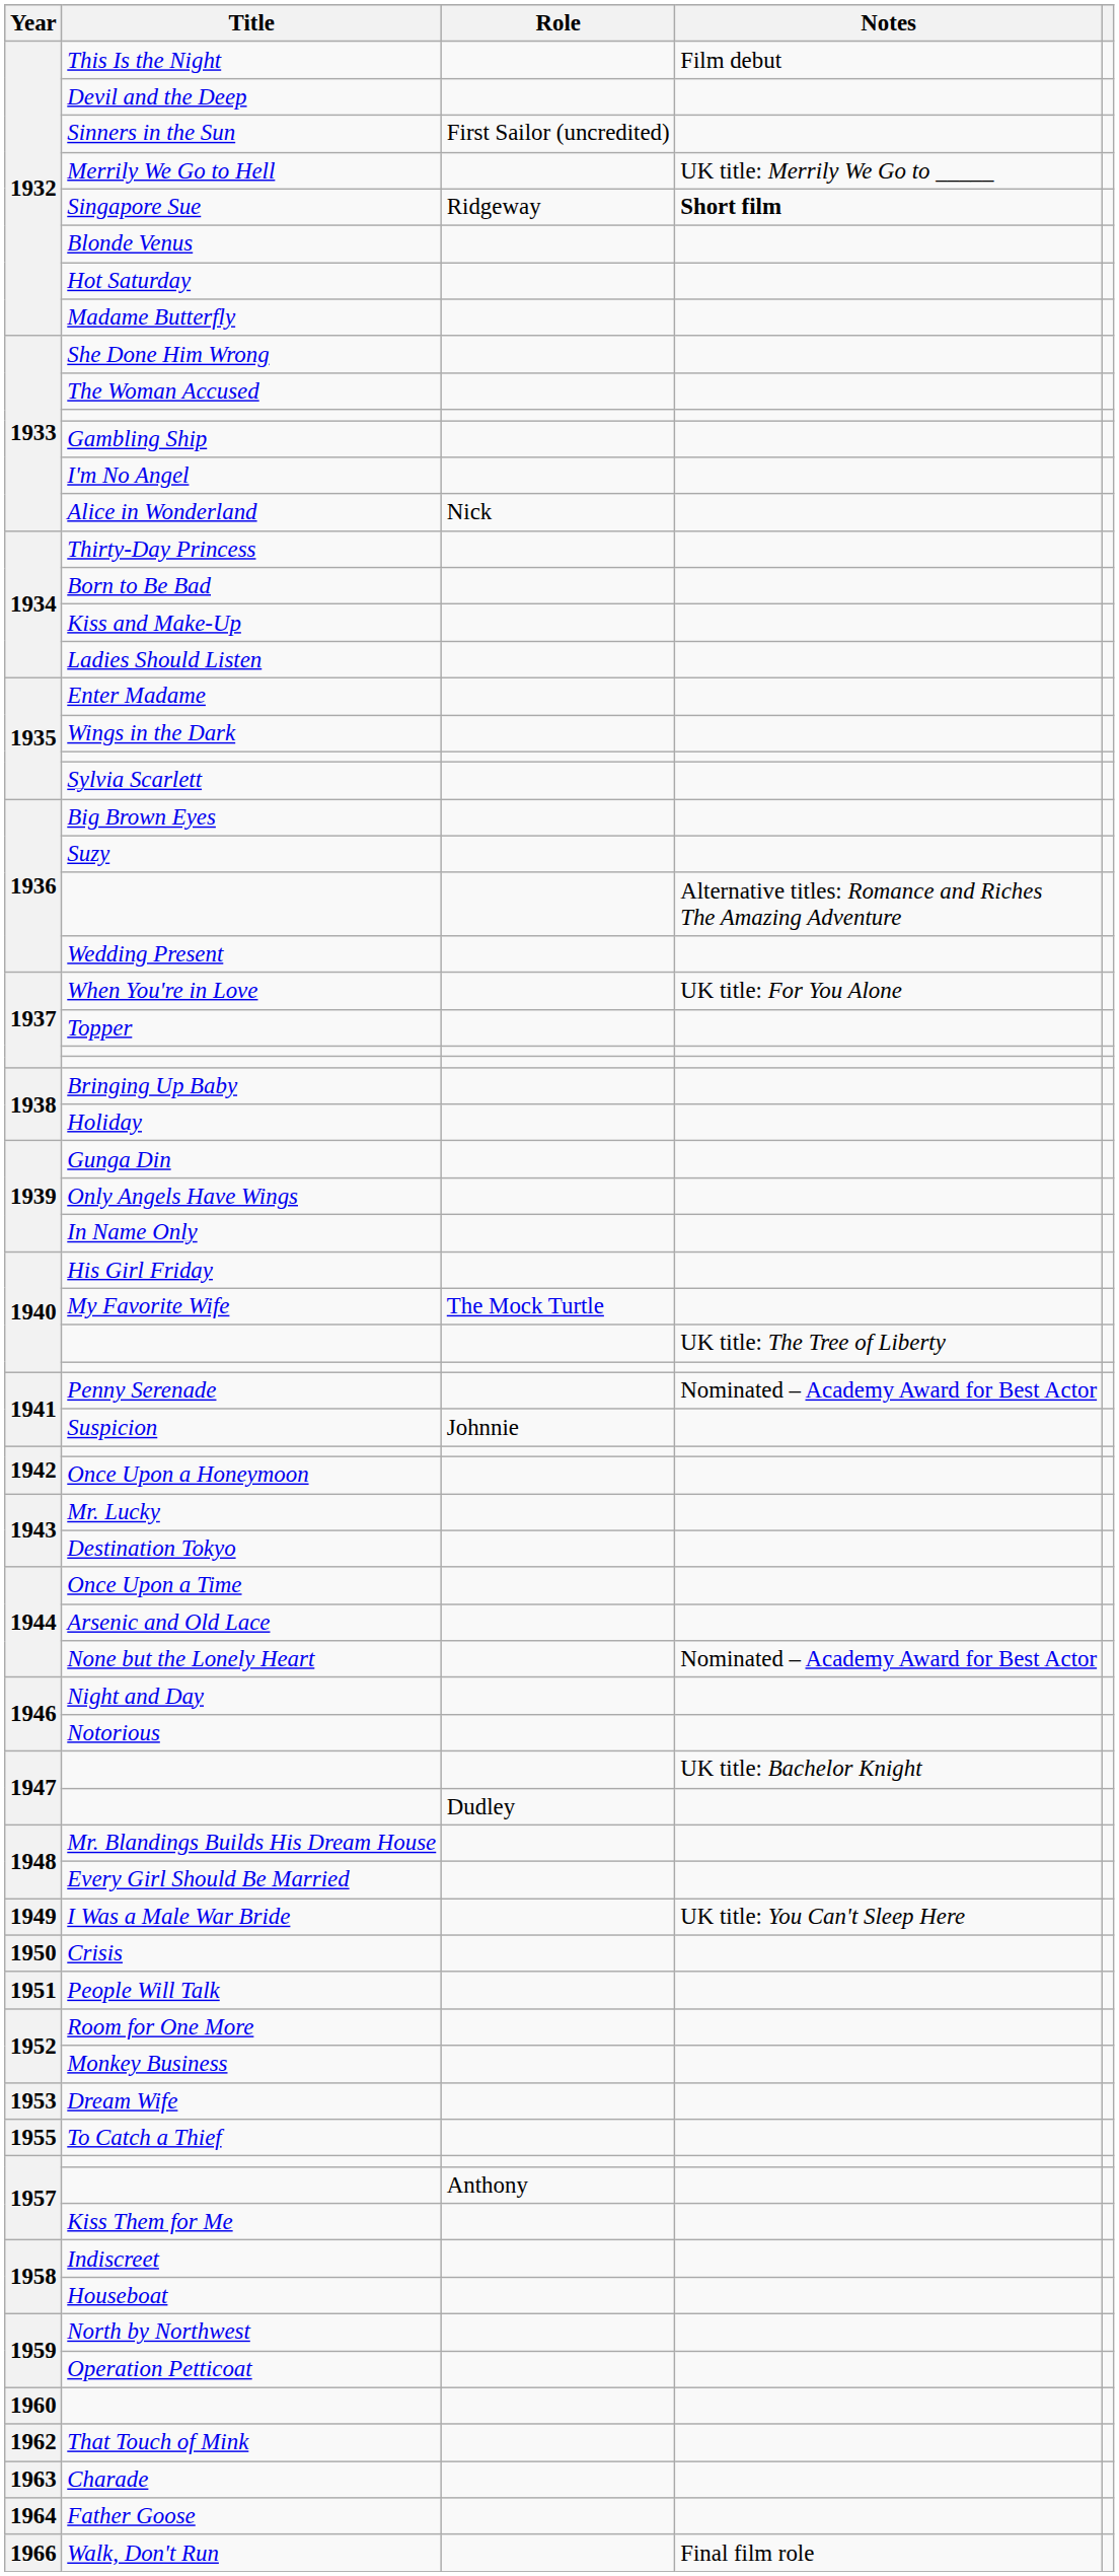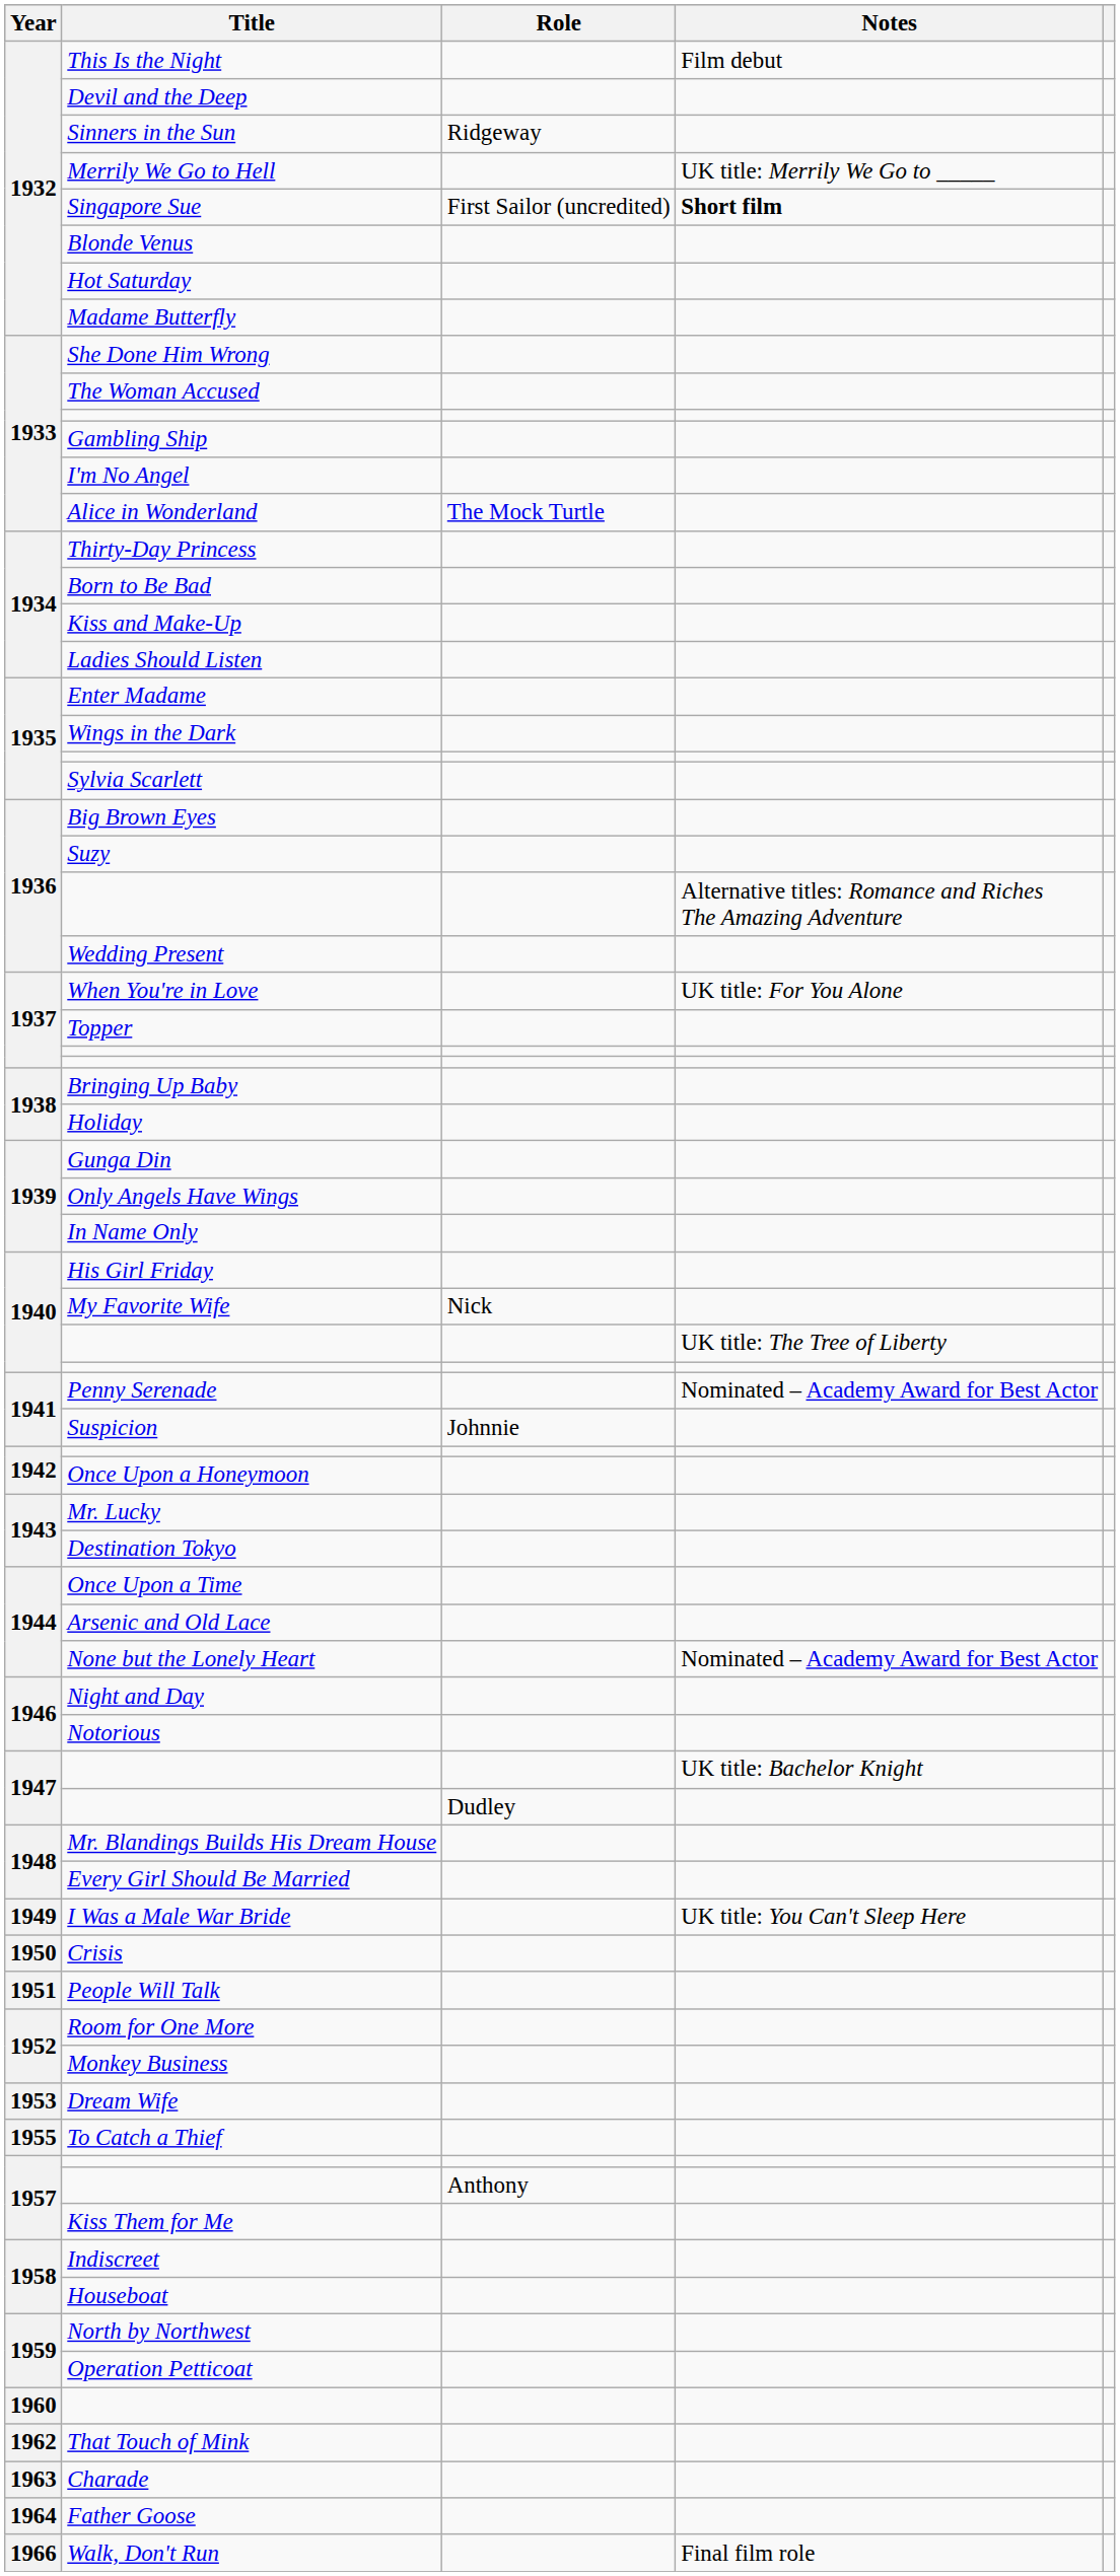Sinners in the Sun | Role: First Sailor (uncredited) -> Ridgeway
Singapore Sue | Role: Ridgeway -> First Sailor (uncredited)
Alice in Wonderland | Role: Nick -> The Mock Turtle
My Favorite Wife | Role: The Mock Turtle -> Nick
